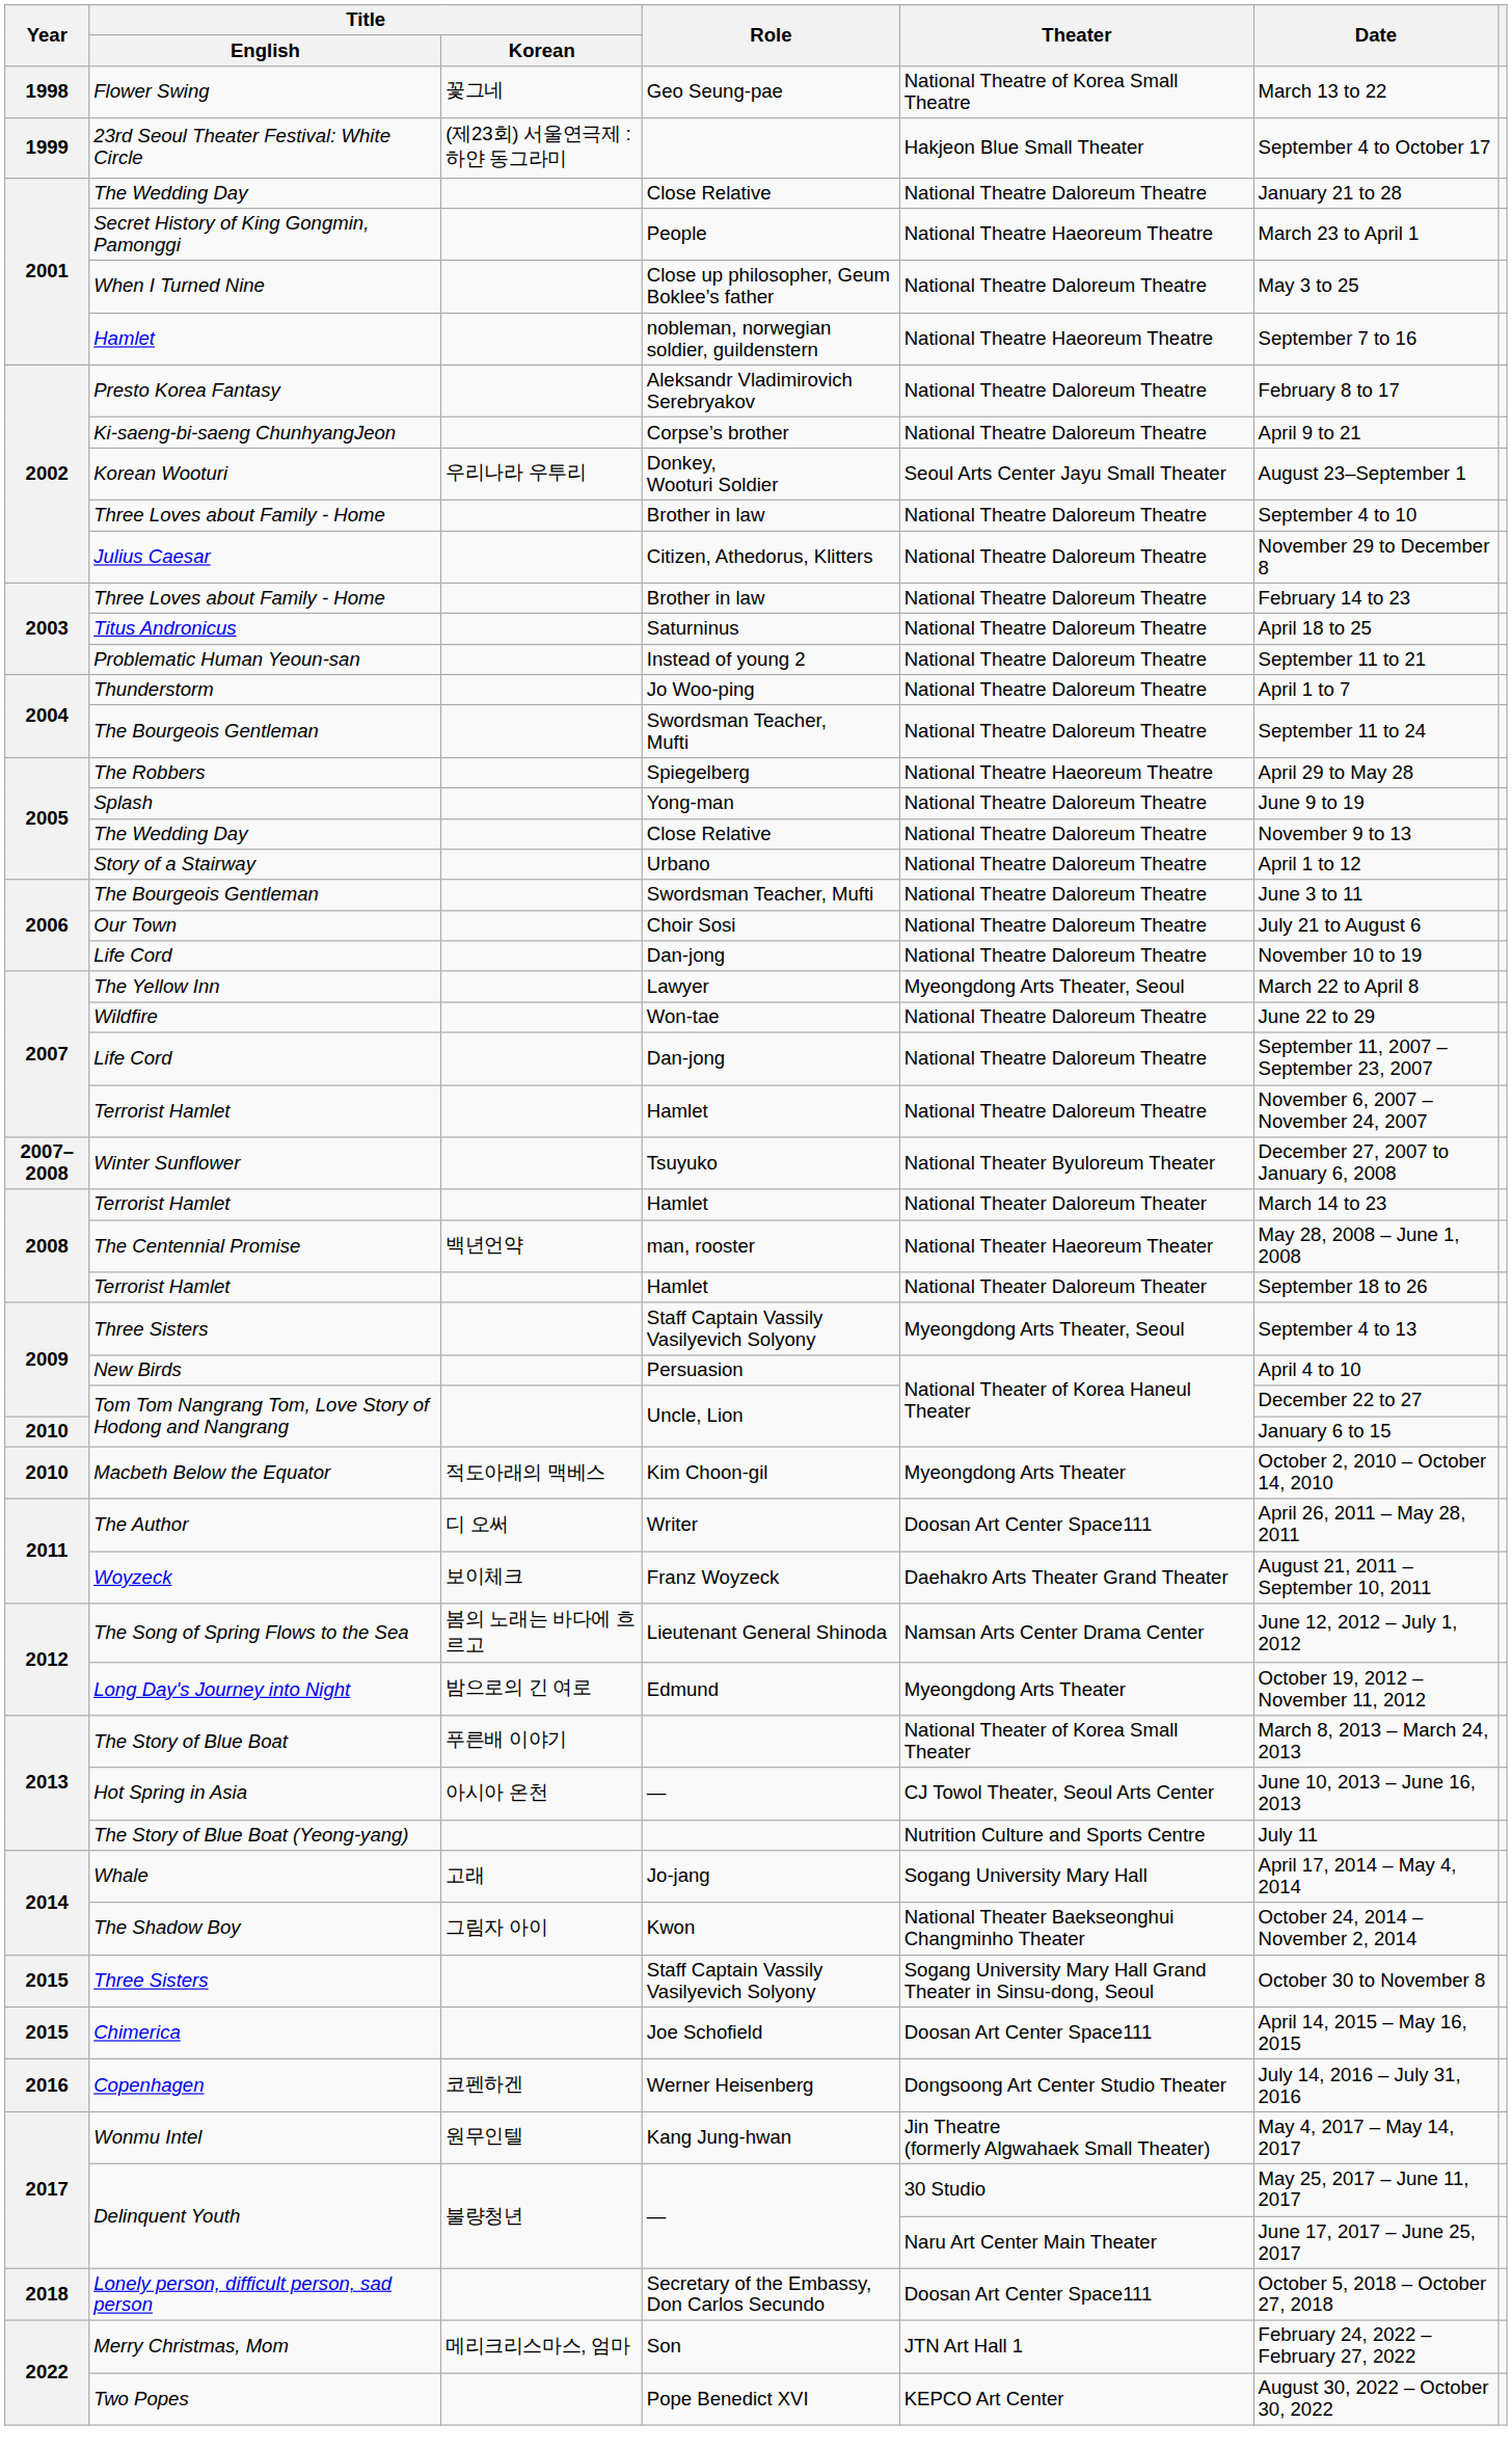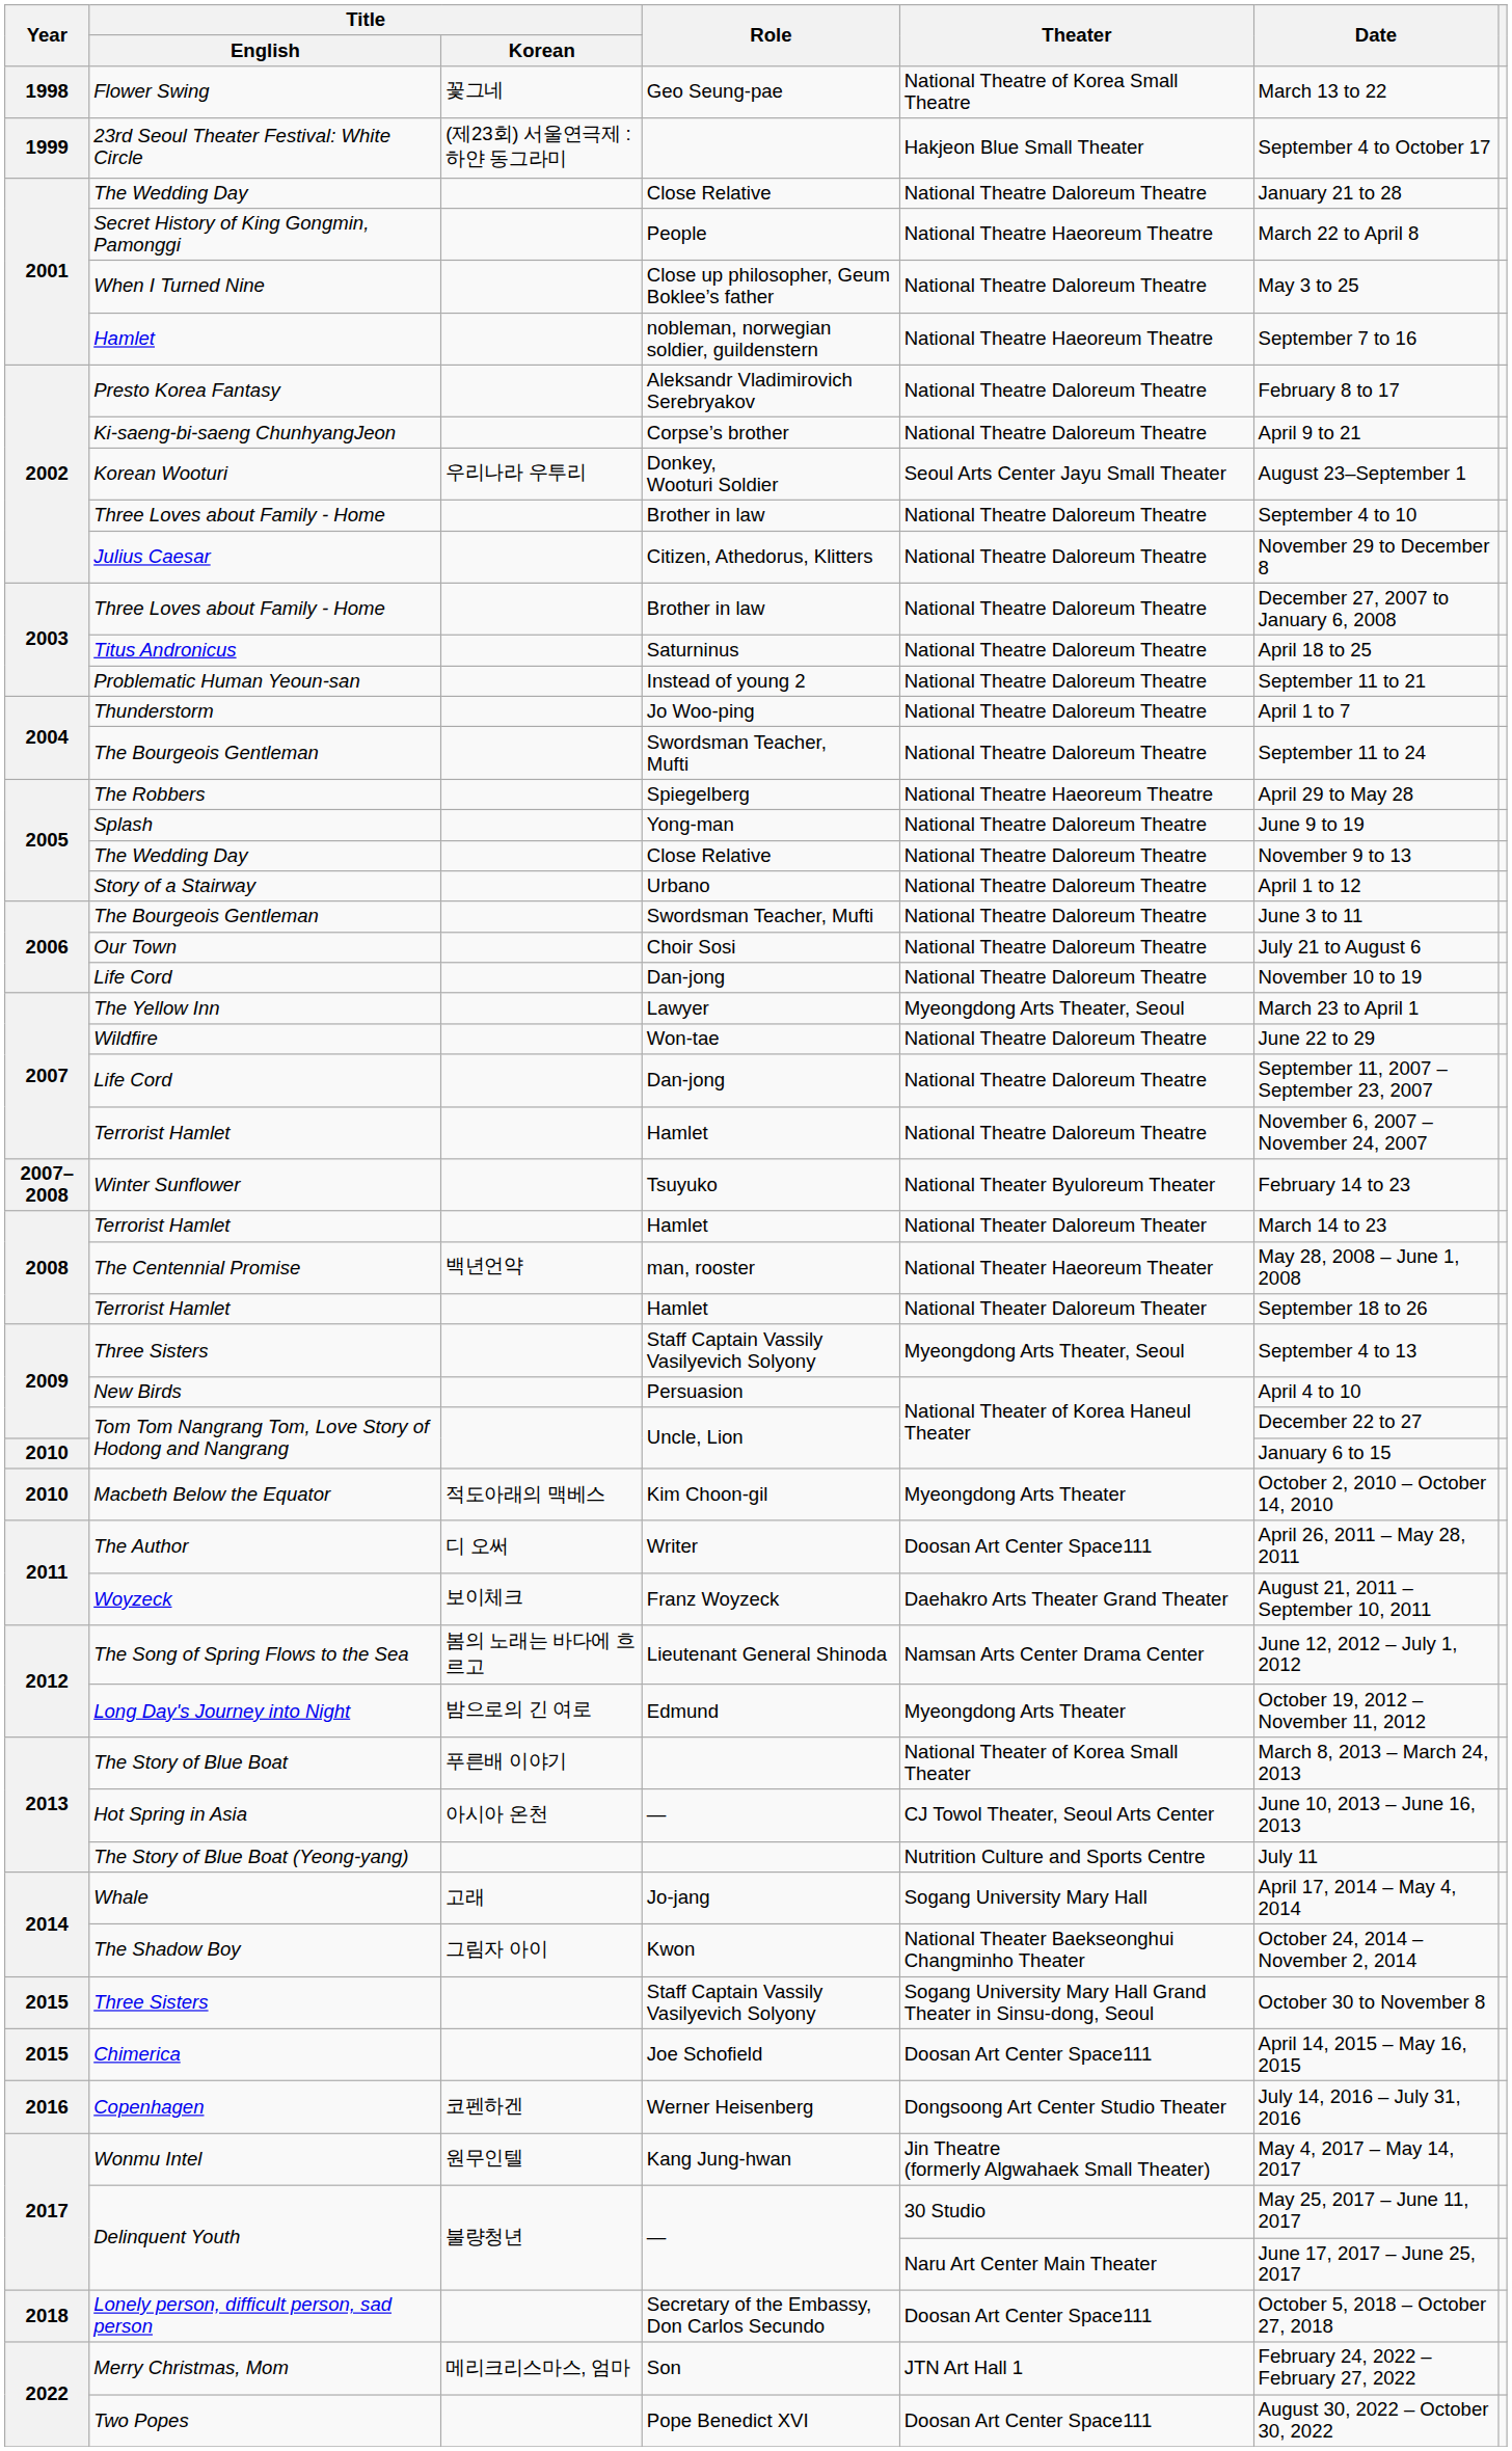Secret History of King Gongmin, Pamonggi | Date: March 23 to April 1 -> March 22 to April 8
2003 / Three Loves about Family - Home | Date: February 14 to 23 -> December 27, 2007 to January 6, 2008
The Yellow Inn | Date: March 22 to April 8 -> March 23 to April 1
Winter Sunflower | Date: December 27, 2007 to January 6, 2008 -> February 14 to 23
Two Popes | Theater: KEPCO Art Center -> Doosan Art Center Space111
